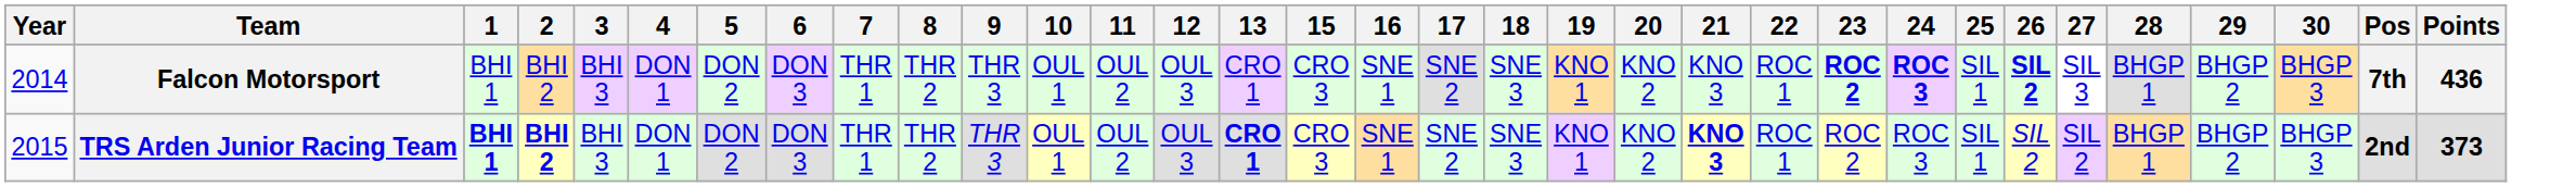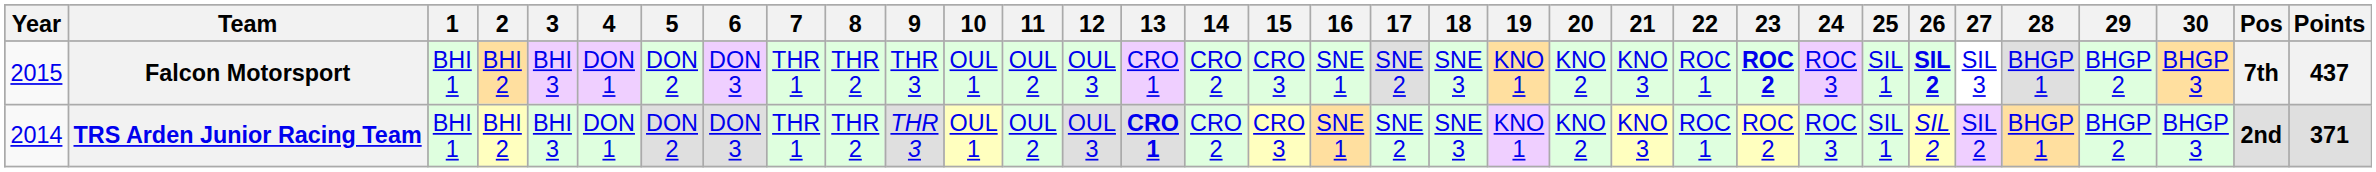+ column: 14 | CRO 2 | CRO 2
Falcon Motorsport | Year: 2014 -> 2015
Falcon Motorsport | 24: bold -> normal
Falcon Motorsport | Points: 436 -> 437
TRS Arden Junior Racing Team | Year: 2015 -> 2014
TRS Arden Junior Racing Team | 1: bold -> normal
TRS Arden Junior Racing Team | 2: bold -> normal
TRS Arden Junior Racing Team | 21: bold -> normal
TRS Arden Junior Racing Team | Points: 373 -> 371
